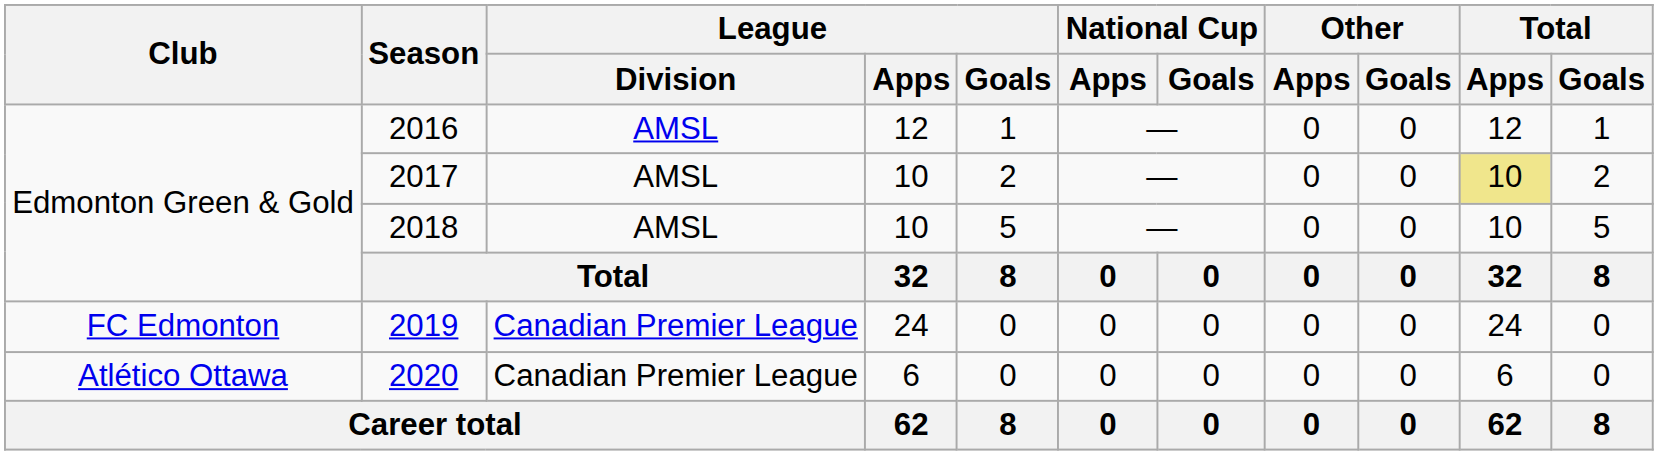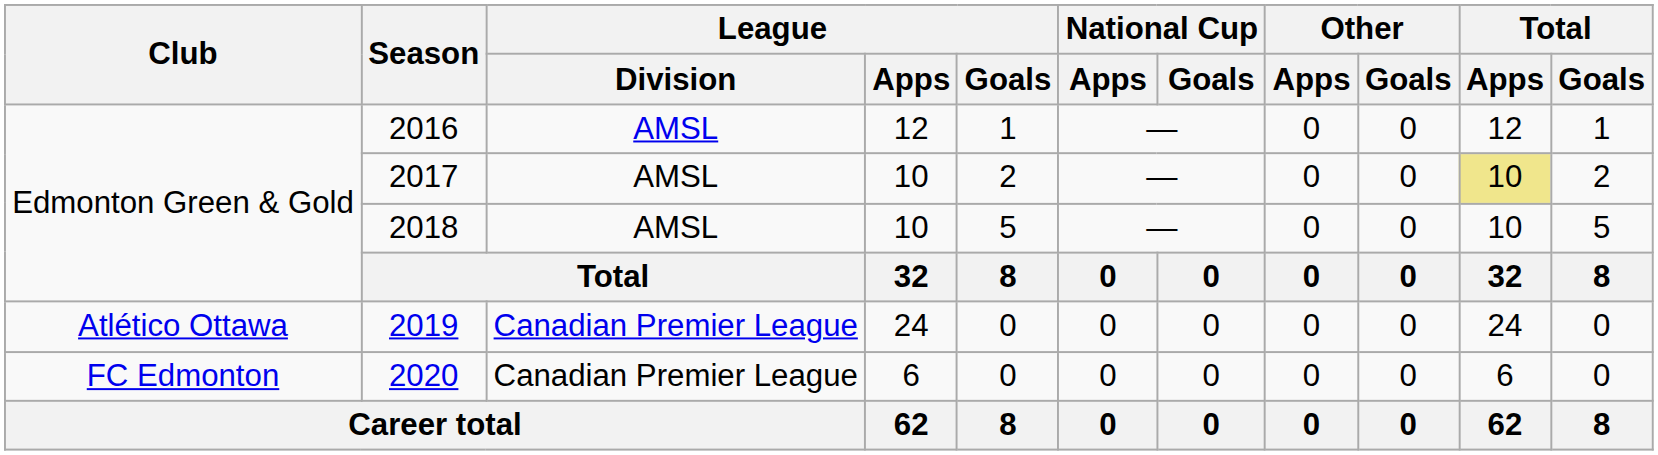2019 | Club: FC Edmonton -> Atlético Ottawa
2020 | Club: Atlético Ottawa -> FC Edmonton
